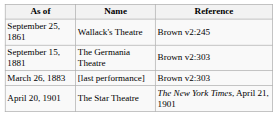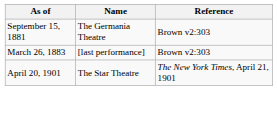- row: September 25, 1861 | Wallack's Theatre | Brown v2:245
